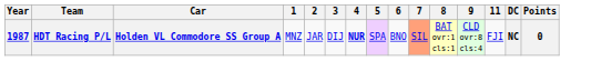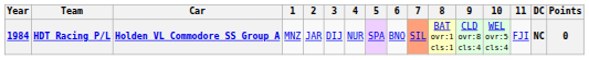+ column: 10 | WEL ovr:5 cls:4
HDT Racing P/L | Year: 1987 -> 1984
HDT Racing P/L | 4: bold -> normal
